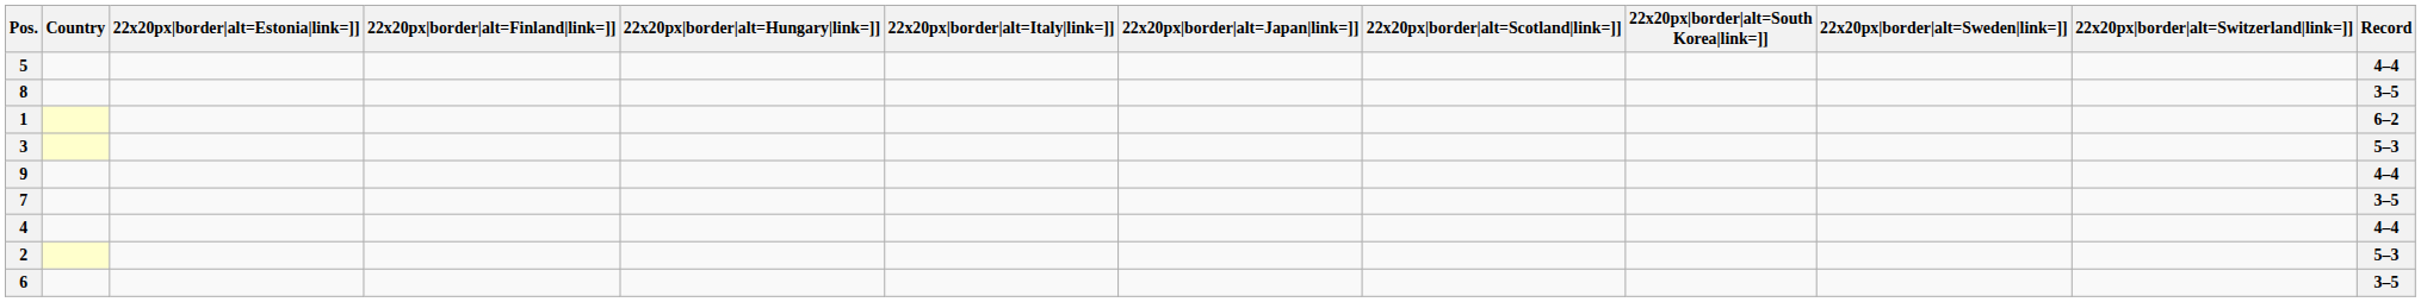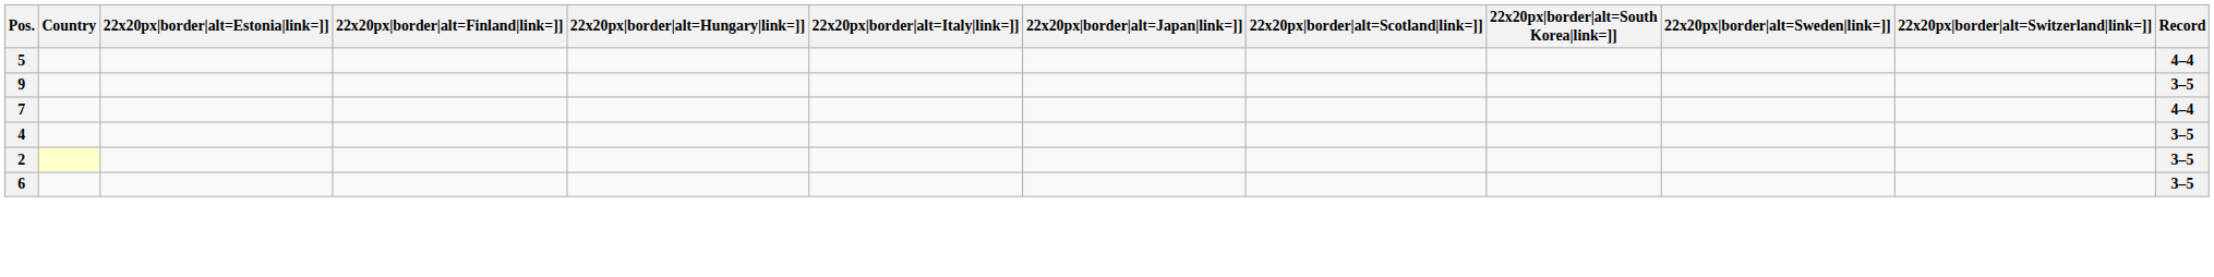- row: 8 | 3–5
- row: 1 | 6–2
- row: 3 | 5–3
9 | Record: 4–4 -> 3–5
7 | Record: 3–5 -> 4–4
4 | Record: 4–4 -> 3–5
2 | Record: 5–3 -> 3–5
